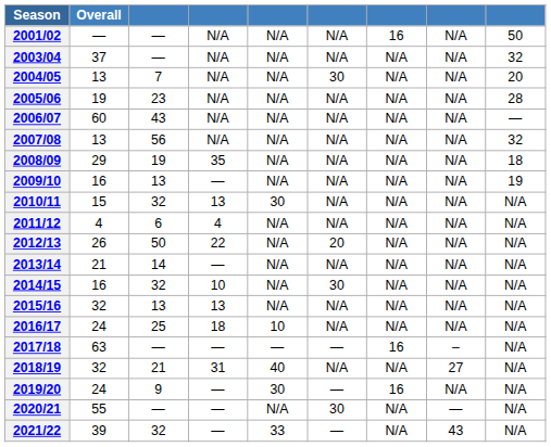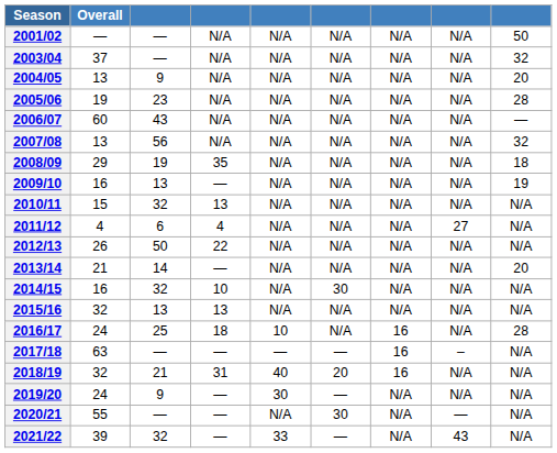2001/02 | column 7: 16 -> N/A
2004/05 | column 3: 7 -> 9
2004/05 | column 6: 30 -> N/A
2010/11 | column 5: 30 -> N/A
2011/12 | column 8: N/A -> 27
2012/13 | column 6: 20 -> N/A
2013/14 | column 9: N/A -> 20
2016/17 | column 7: N/A -> 16
2016/17 | column 9: N/A -> 28
2018/19 | column 6: N/A -> 20
2018/19 | column 7: N/A -> 16
2018/19 | column 8: 27 -> N/A
2019/20 | column 7: 16 -> N/A
